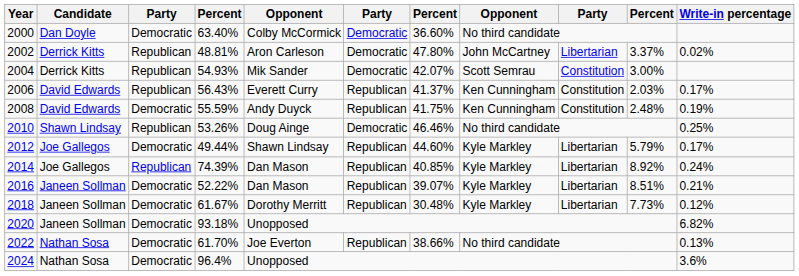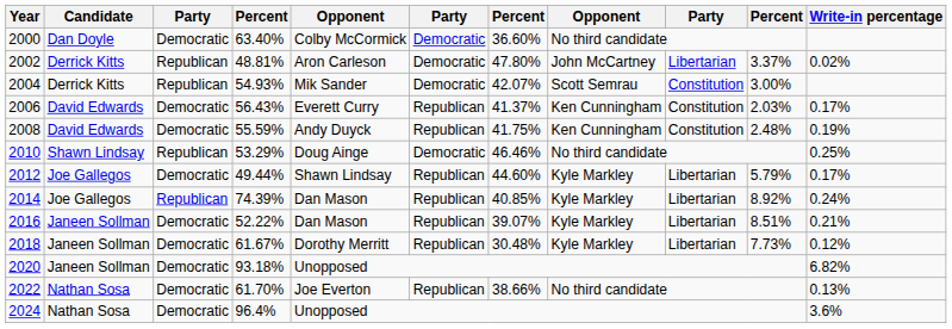2006 | column 3: Republican -> Democratic
2010 | column 4: 53.26% -> 53.29%
